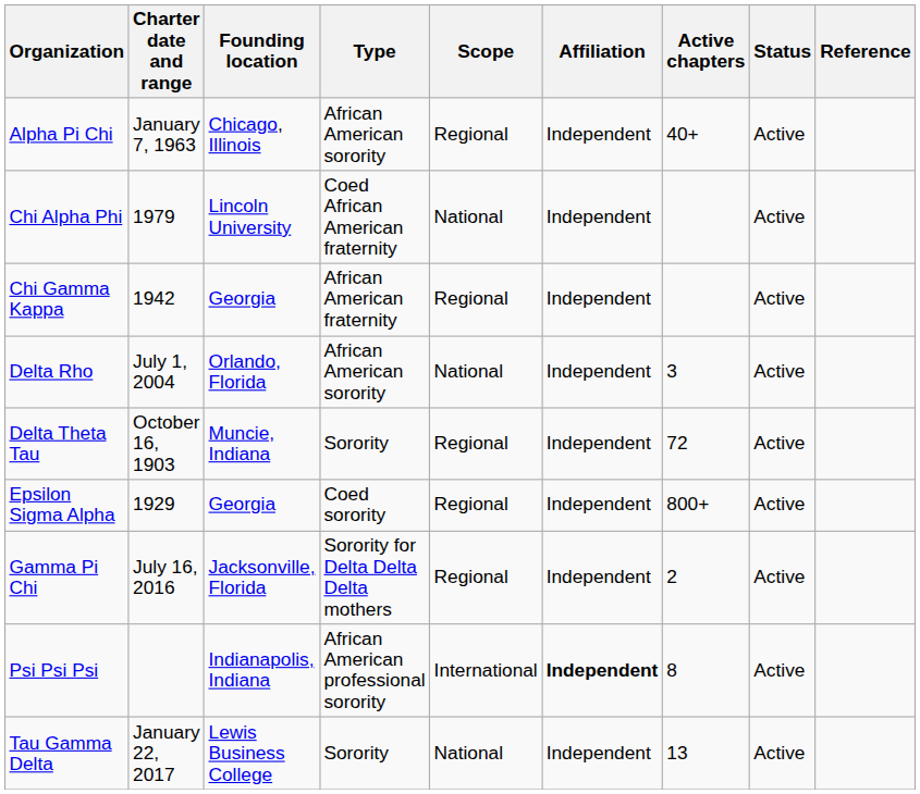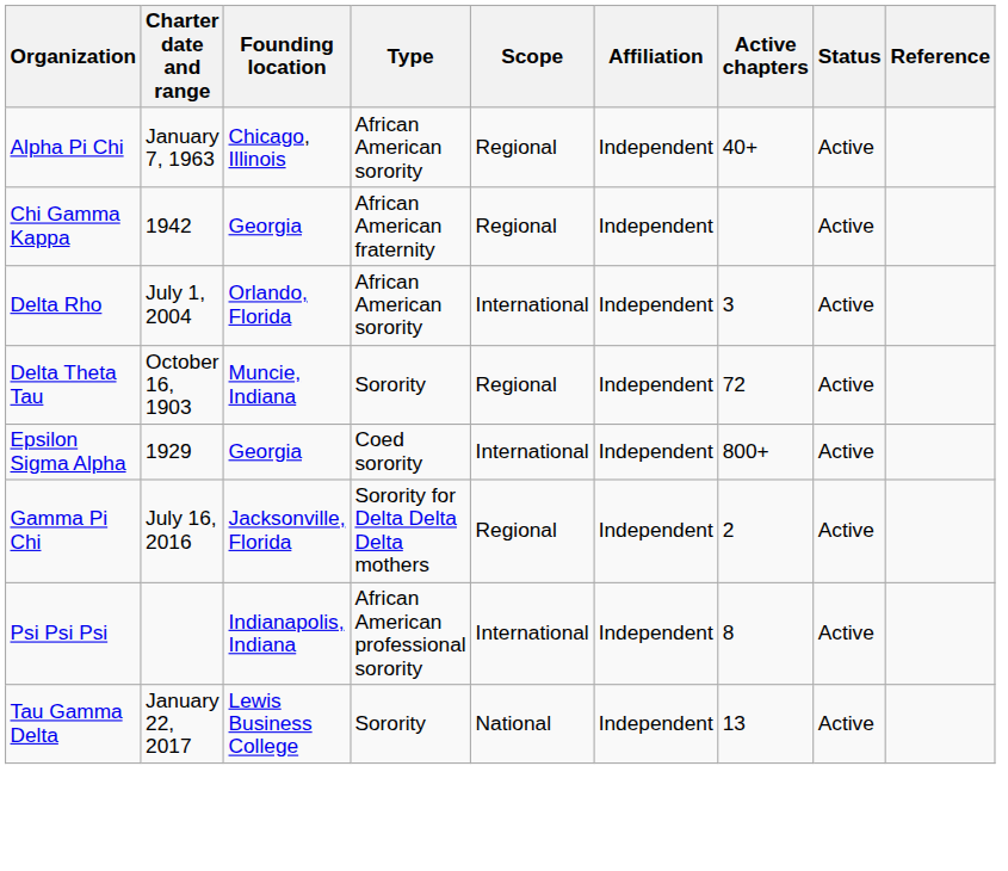- row: Chi Alpha Phi | 1979 | Lincoln University | Coed African American fraternity | National | Independent | Active
Delta Rho | Scope: National -> International
Epsilon Sigma Alpha | Scope: Regional -> International
Psi Psi Psi | Affiliation: bold -> normal
